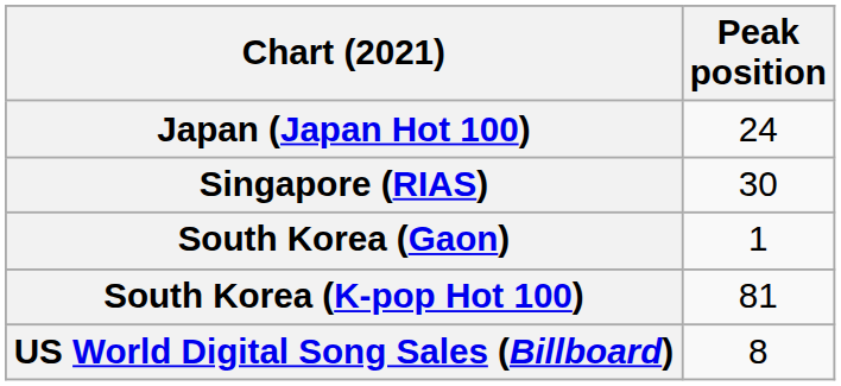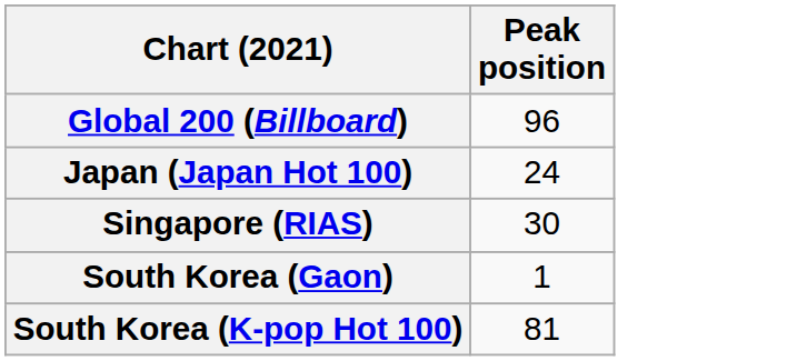+ row: Global 200 (Billboard) | 96
- row: US World Digital Song Sales (Billboard) | 8
